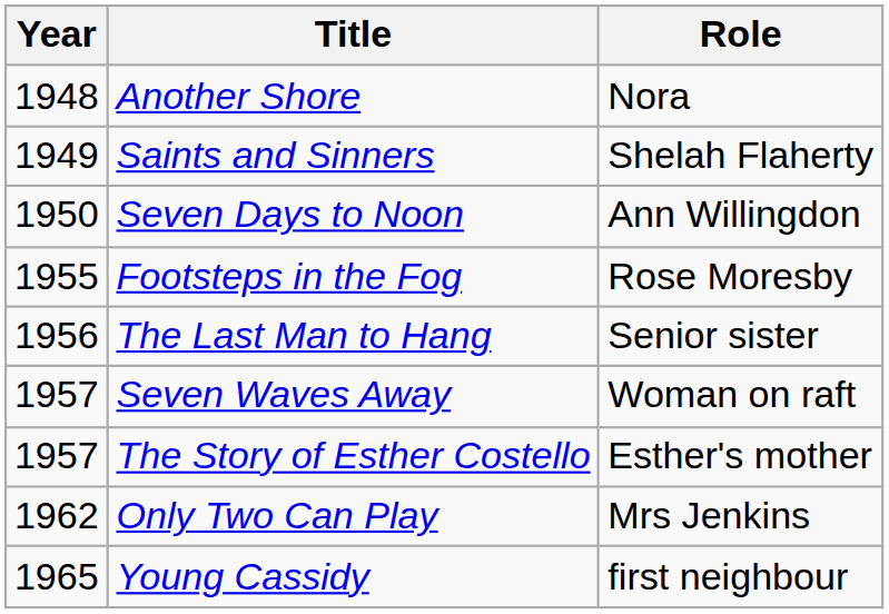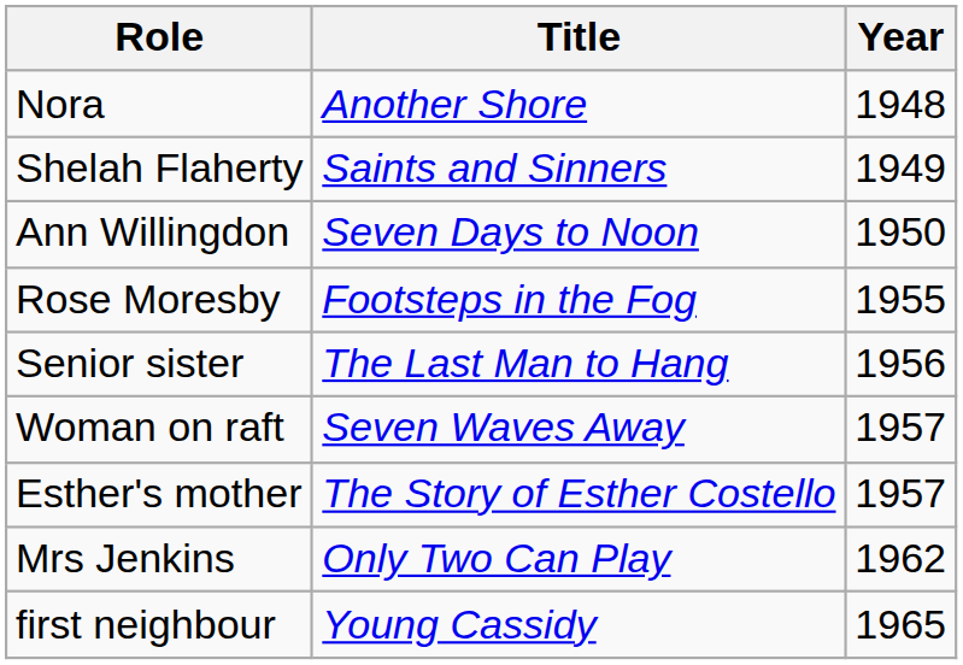columns swapped: Year <-> Role
